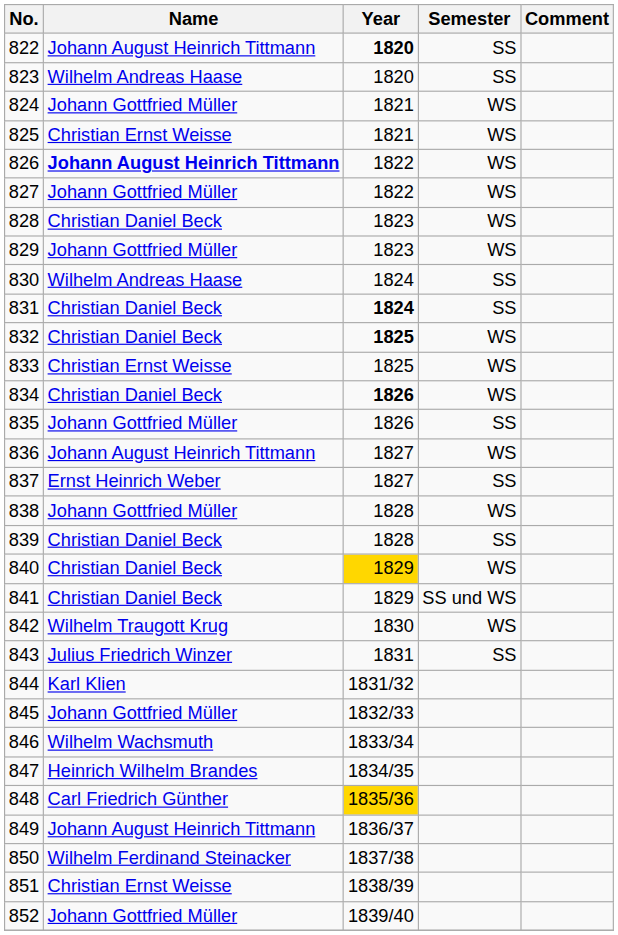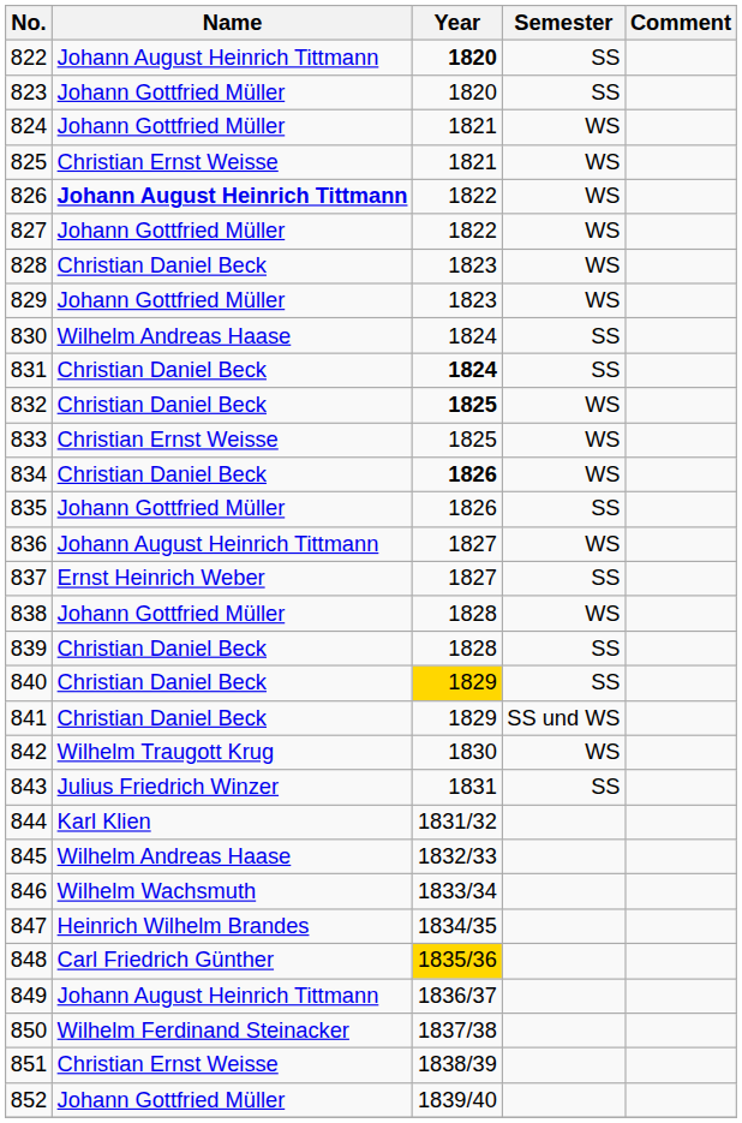823 | Name: Wilhelm Andreas Haase -> Johann Gottfried Müller
840 | Semester: WS -> SS
845 | Name: Johann Gottfried Müller -> Wilhelm Andreas Haase
